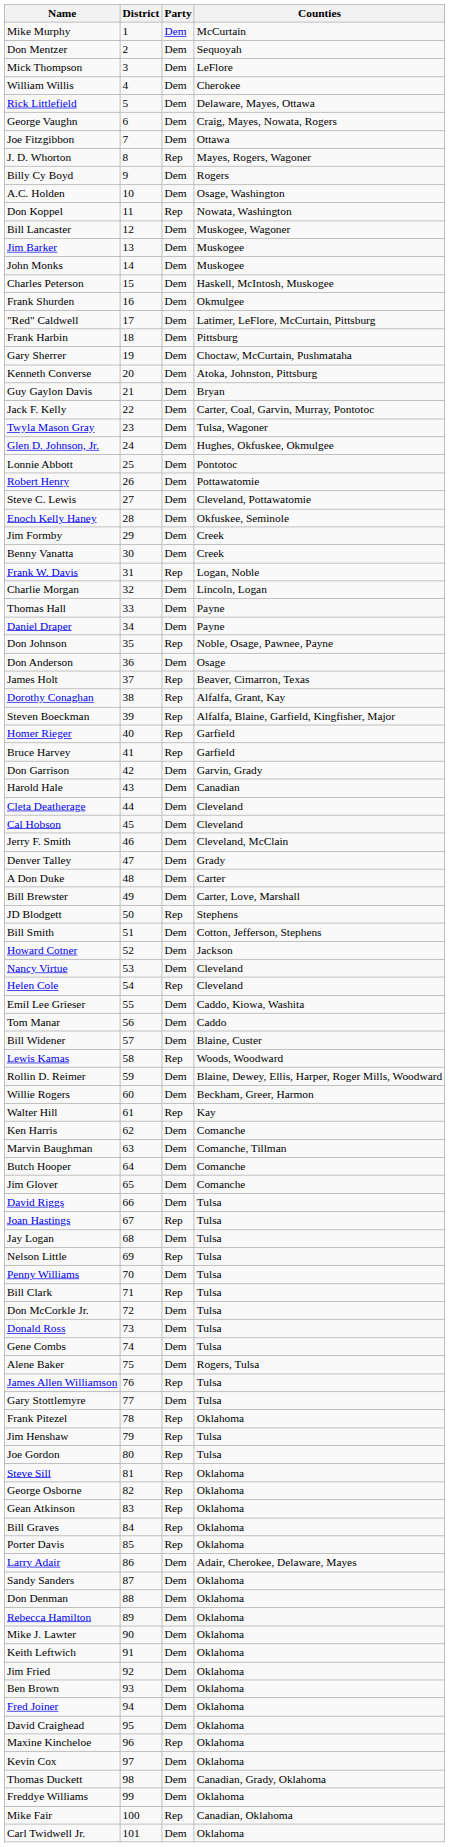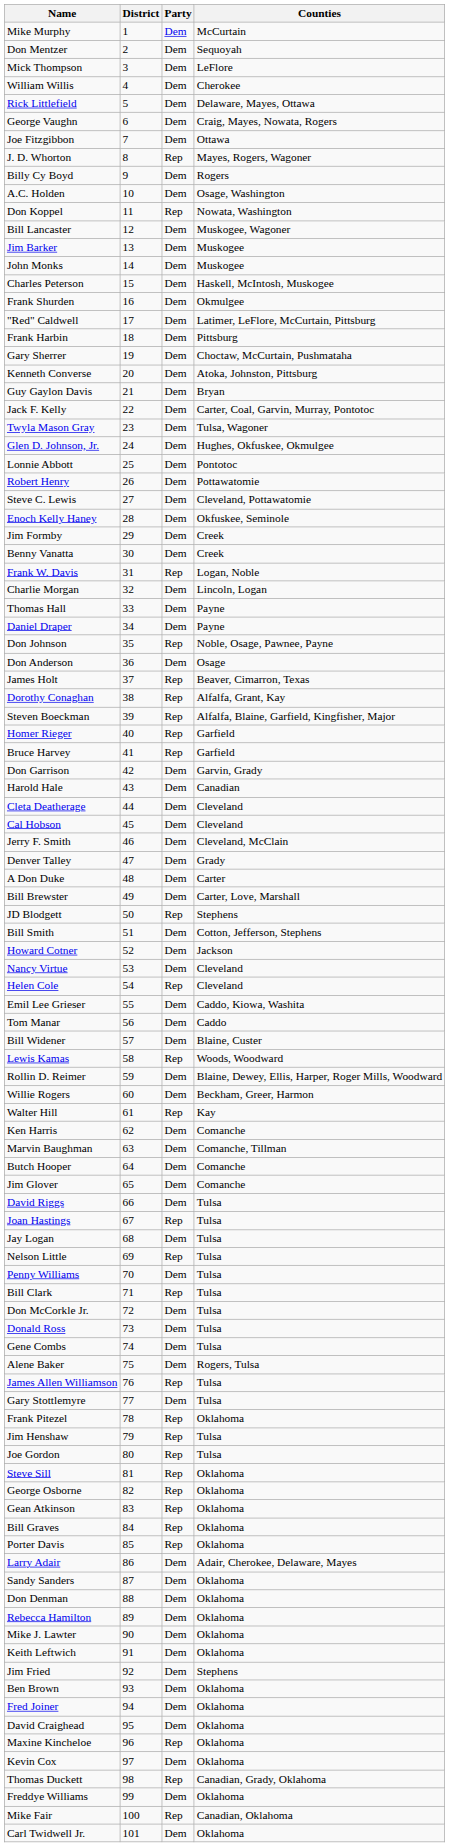Jim Fried | Counties: Oklahoma -> Stephens
Thomas Duckett | Party: Dem -> Rep
